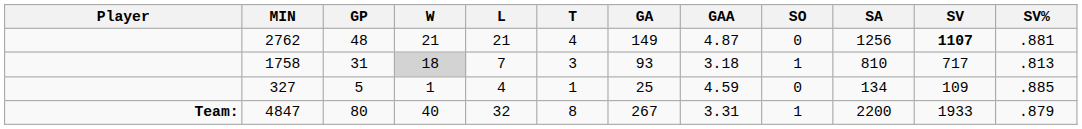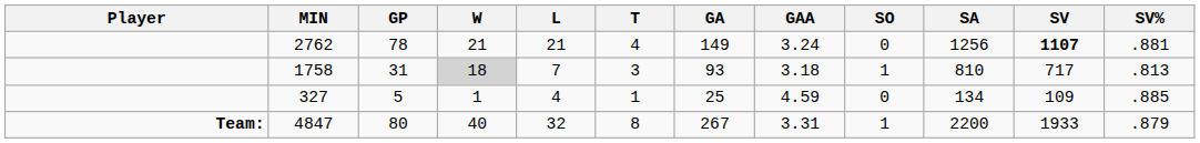2762 | GP: 48 -> 78
2762 | GAA: 4.87 -> 3.24
